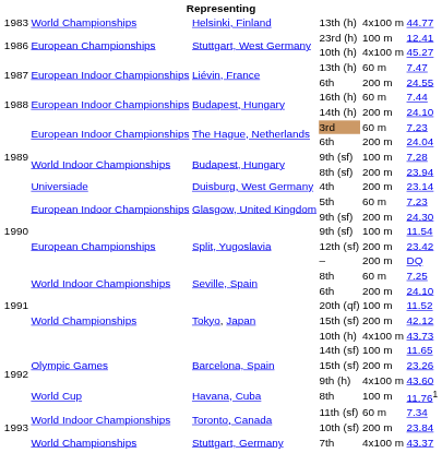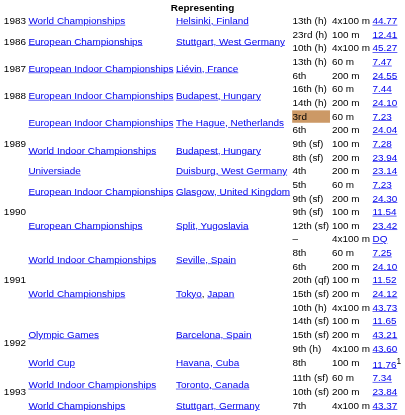12th (sf) | column 5: 200 m -> 100 m
– | column 5: 200 m -> 4x100 m
Tokyo, Japan / 15th (sf) | column 6: 42.12 -> 24.12
Barcelona, Spain / 15th (sf) | column 6: 23.26 -> 43.21
